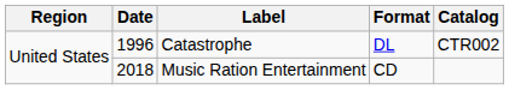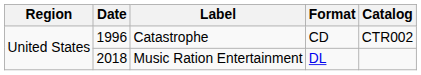Catastrophe | Format: DL -> CD
Music Ration Entertainment | Format: CD -> DL
